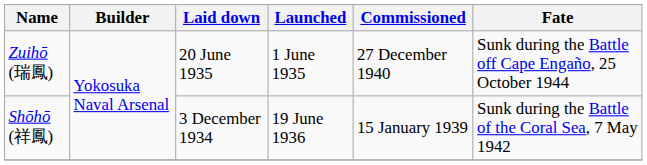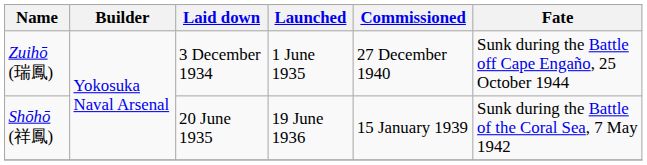Zuihō (瑞鳳) | Laid down: 20 June 1935 -> 3 December 1934
Shōhō (祥鳳) | Laid down: 3 December 1934 -> 20 June 1935
